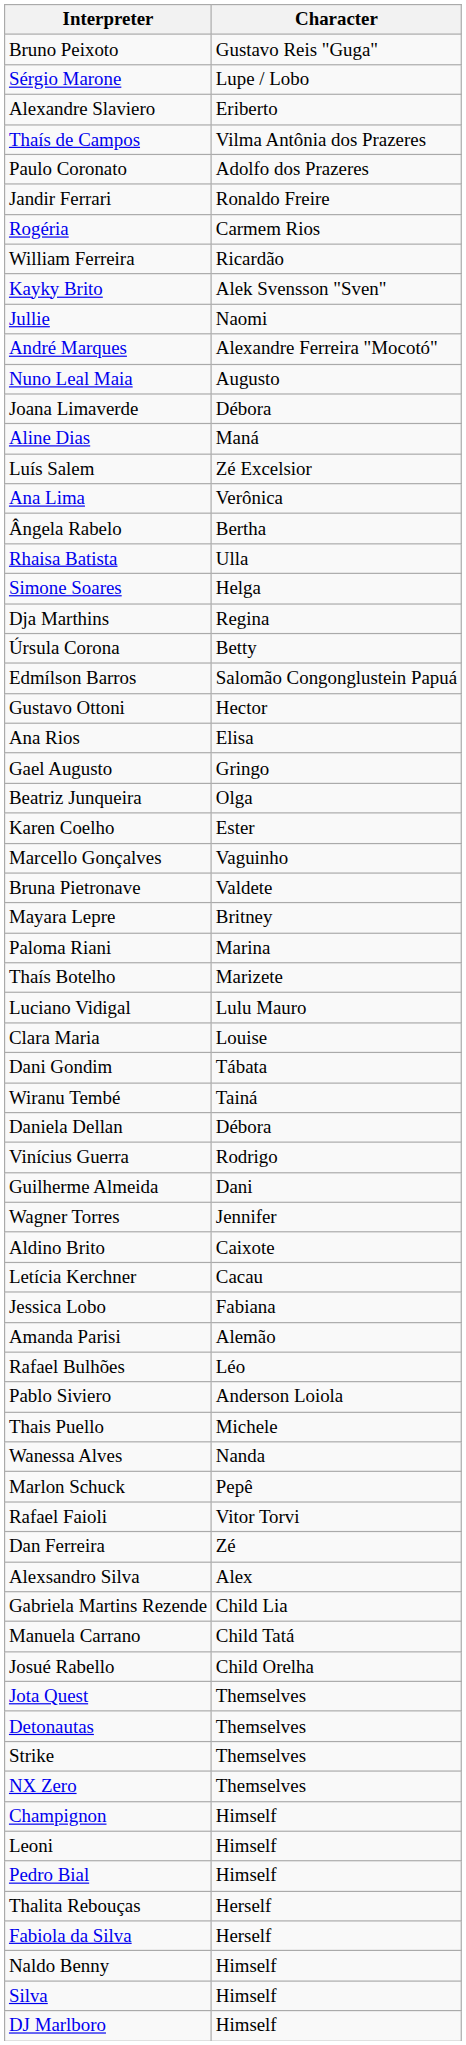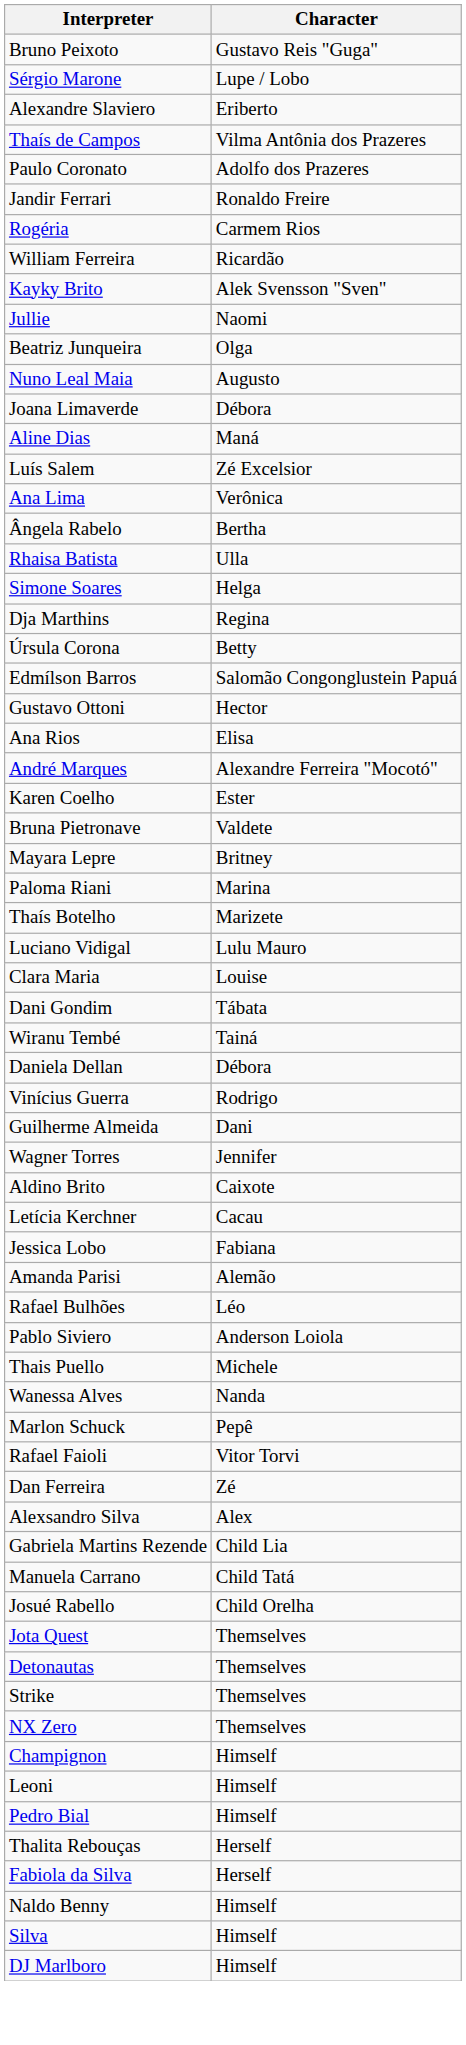rows swapped: André Marques <-> Beatriz Junqueira
- row: Gael Augusto | Gringo
- row: Marcello Gonçalves | Vaguinho
